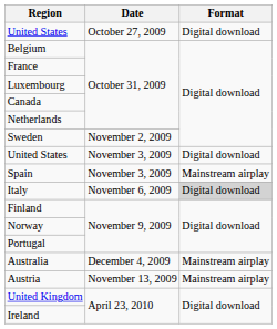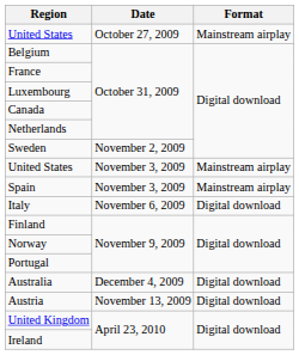United States / October 27, 2009 | Format: Digital download -> Mainstream airplay
United States / November 3, 2009 | Format: Digital download -> Mainstream airplay
Italy | Format: lightgrey background -> no background
Australia | Format: Mainstream airplay -> Digital download
Austria | Format: Mainstream airplay -> Digital download
